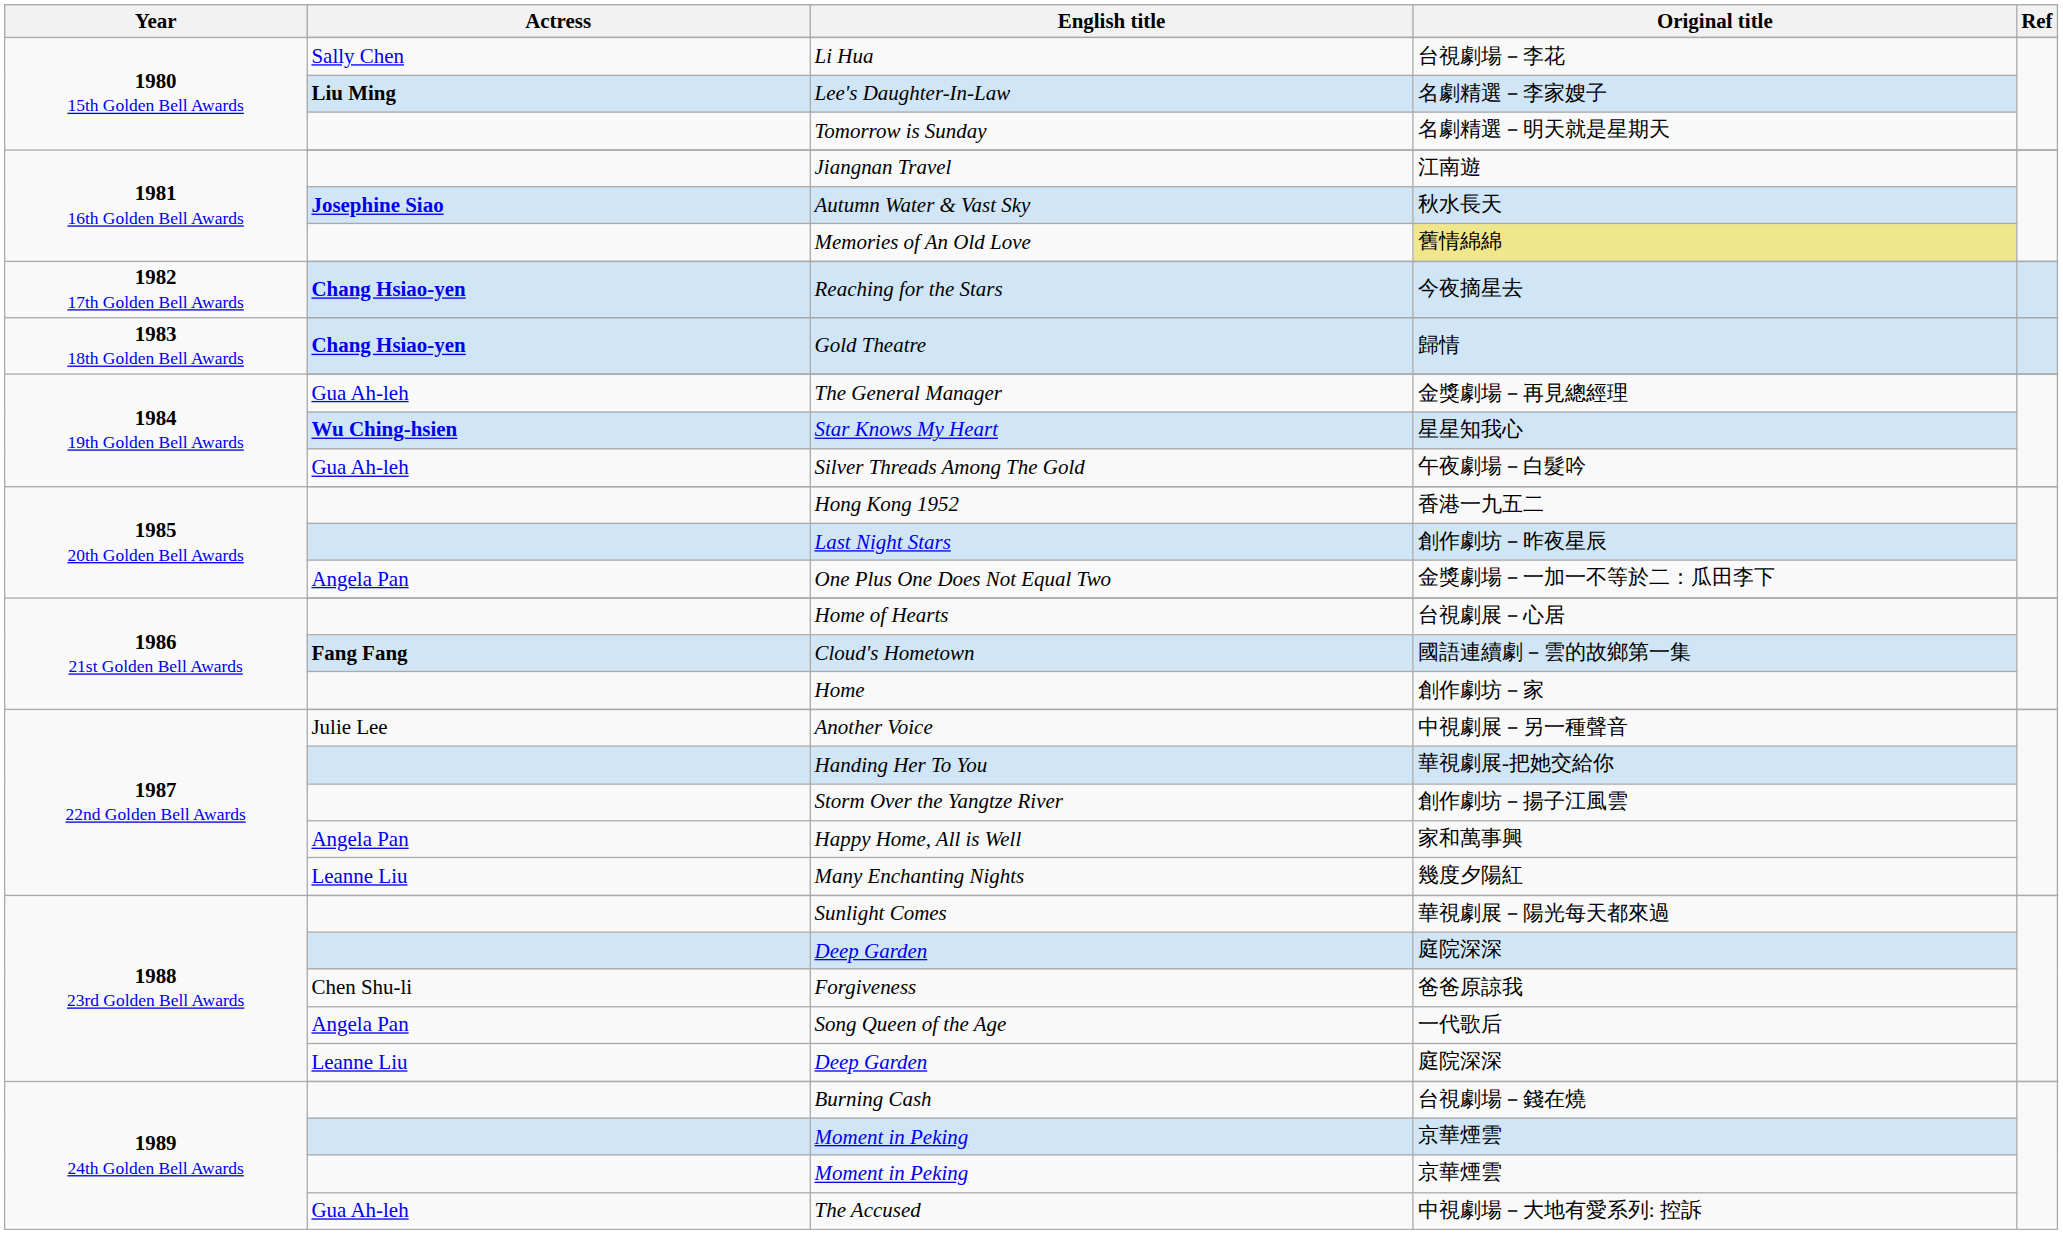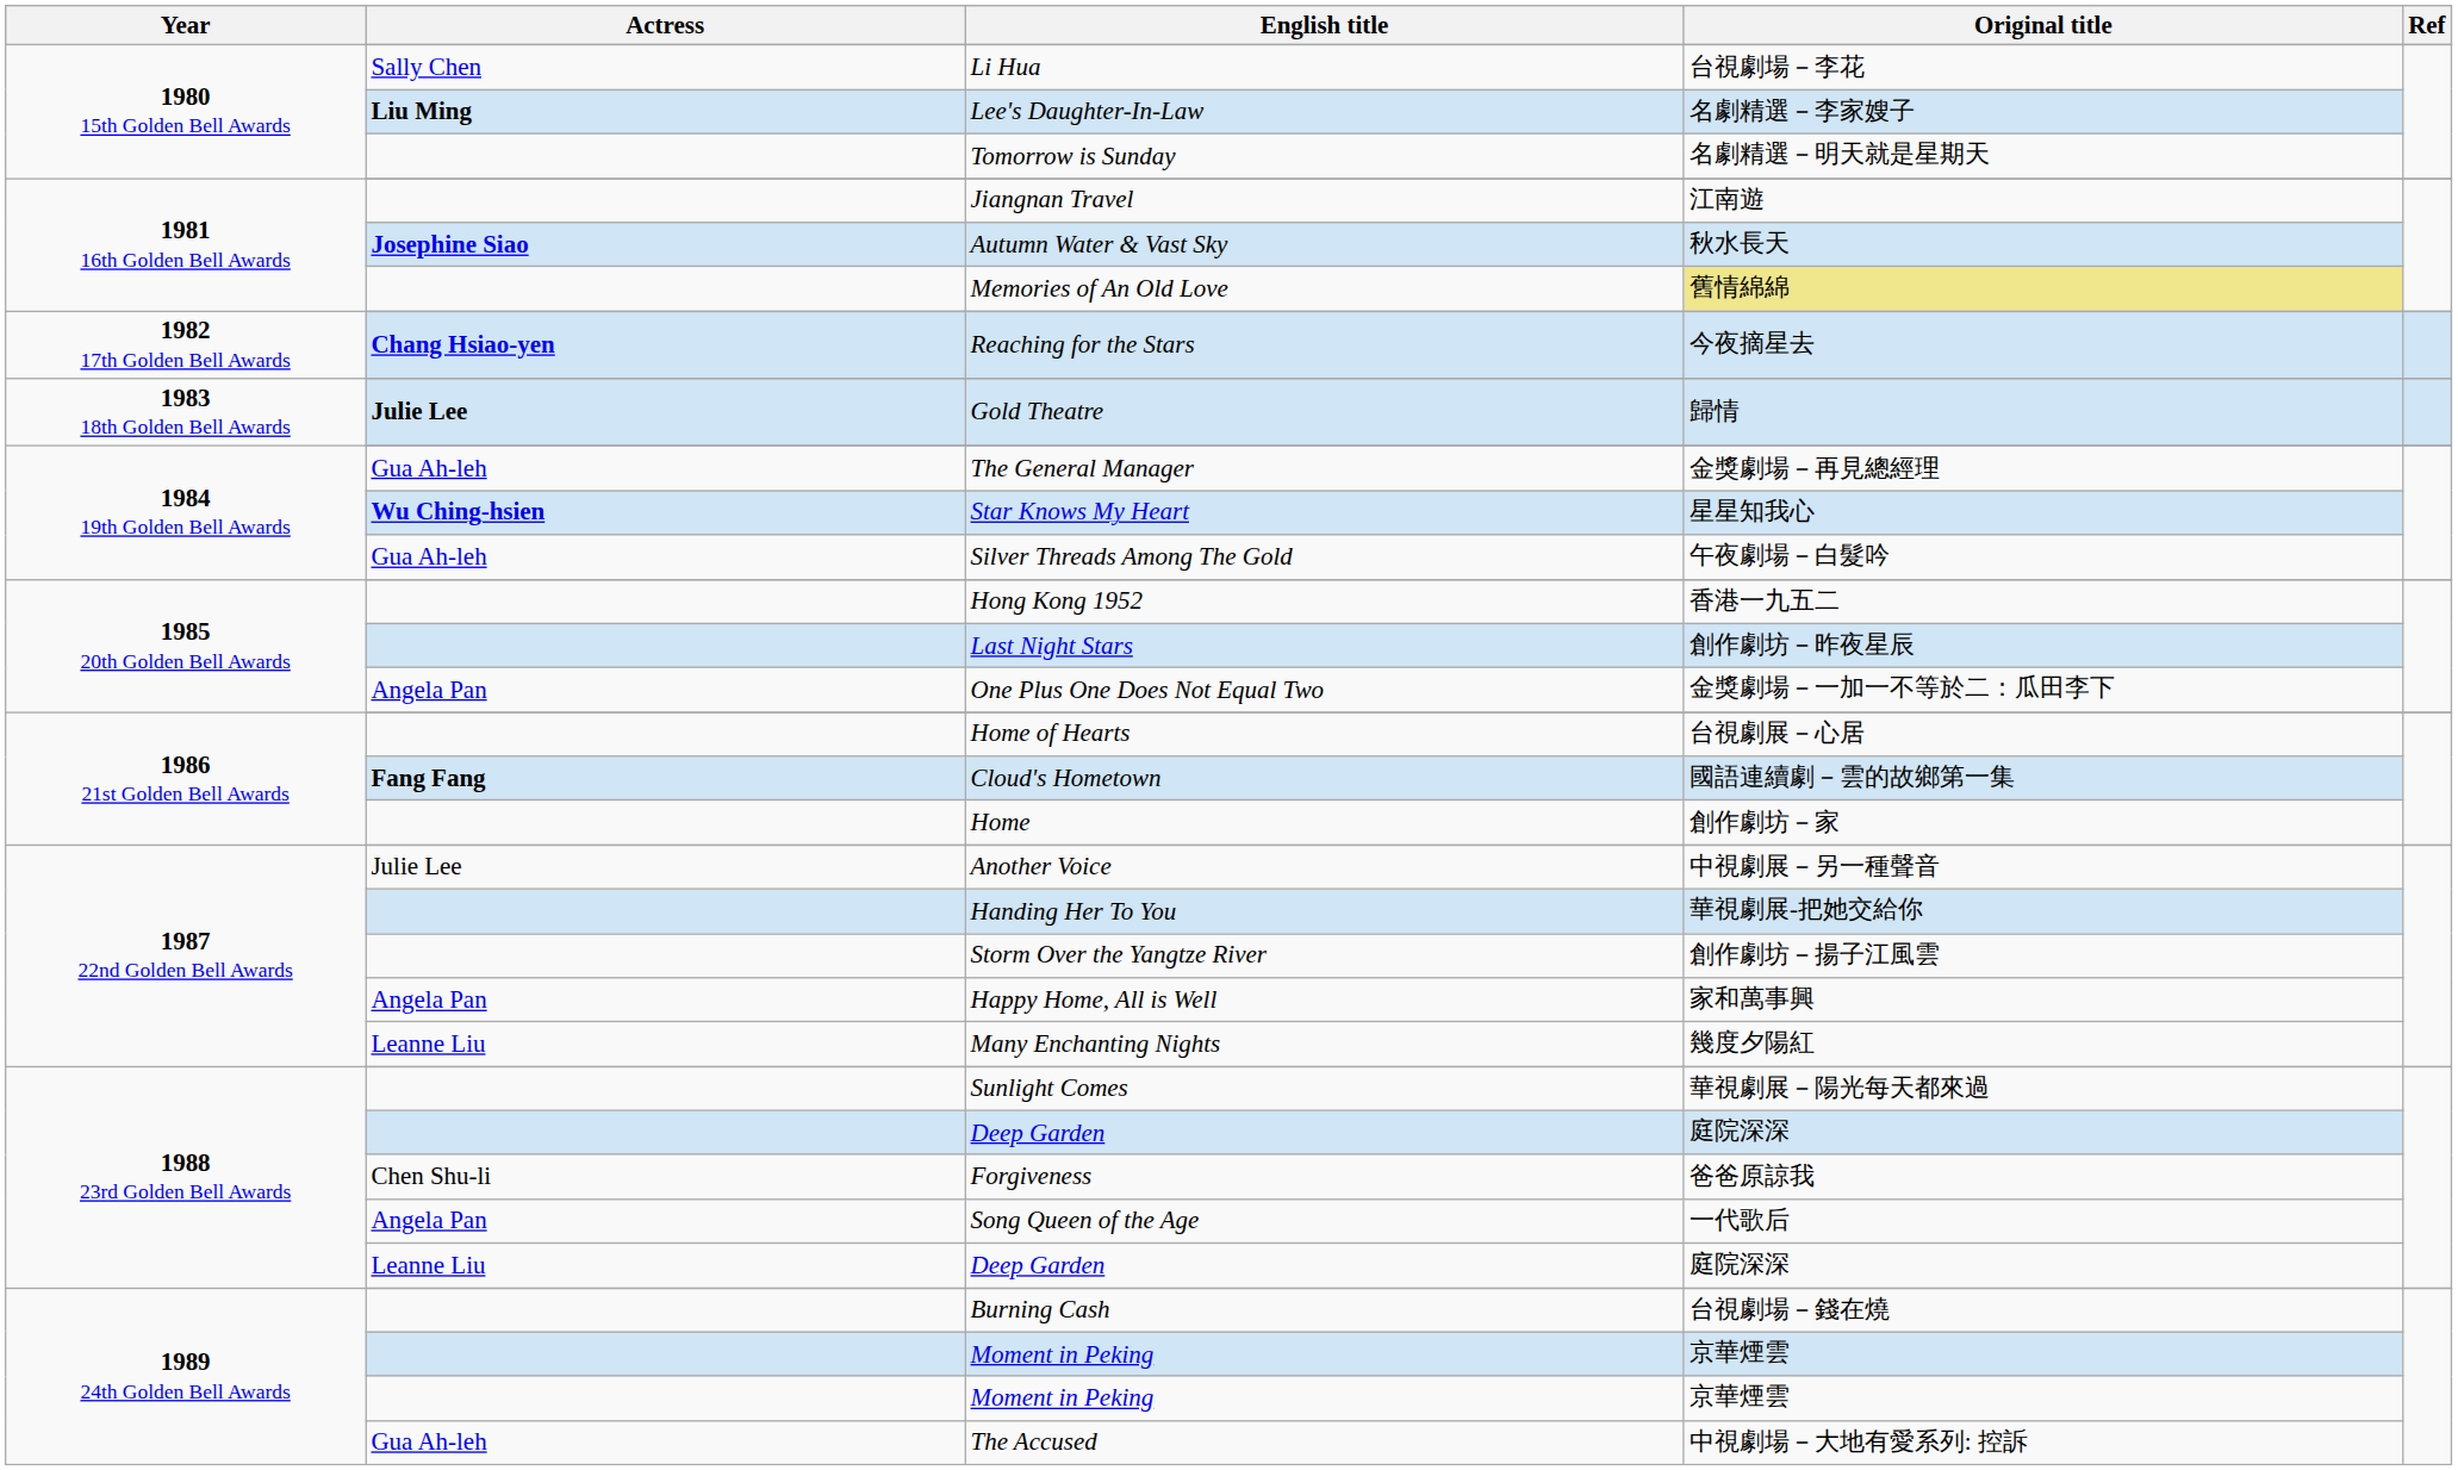Gold Theatre | Actress: Chang Hsiao-yen -> Julie Lee
